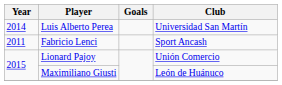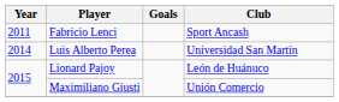rows swapped: Fabricio Lenci <-> Luis Alberto Perea
Lionard Pajoy | Club: Unión Comercio -> León de Huánuco
Maximiliano Giusti | Club: León de Huánuco -> Unión Comercio
